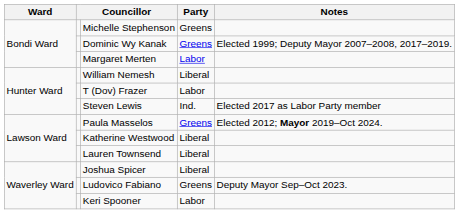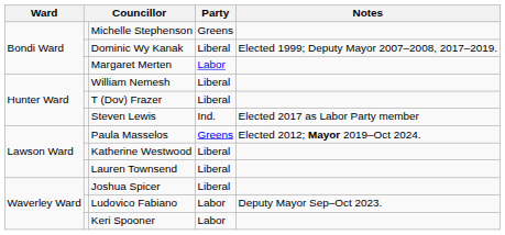Dominic Wy Kanak | Party: Greens -> Liberal
T (Dov) Frazer | Party: Labor -> Liberal
Ludovico Fabiano | Party: Greens -> Labor
